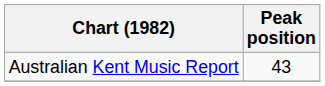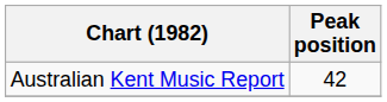Australian Kent Music Report | Peak position: 43 -> 42
